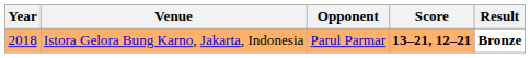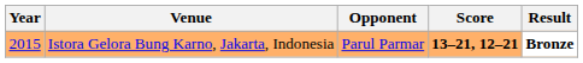Istora Gelora Bung Karno, Jakarta, Indonesia | Year: 2018 -> 2015
